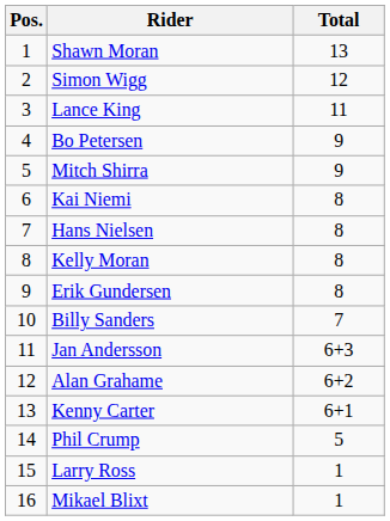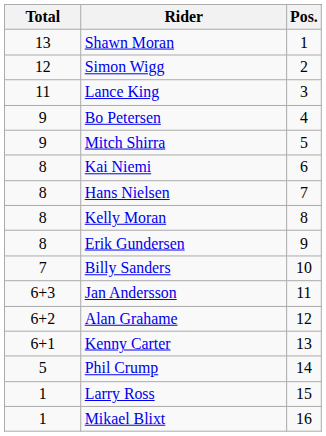columns swapped: Pos. <-> Total
